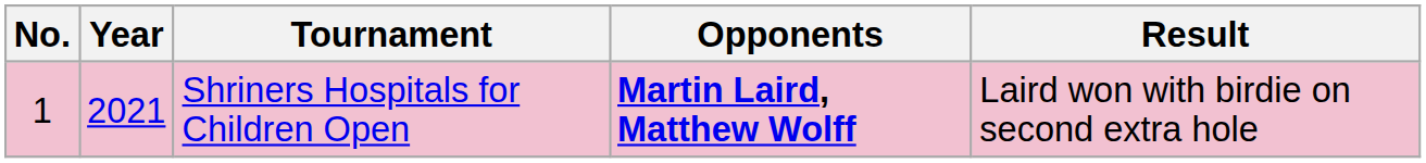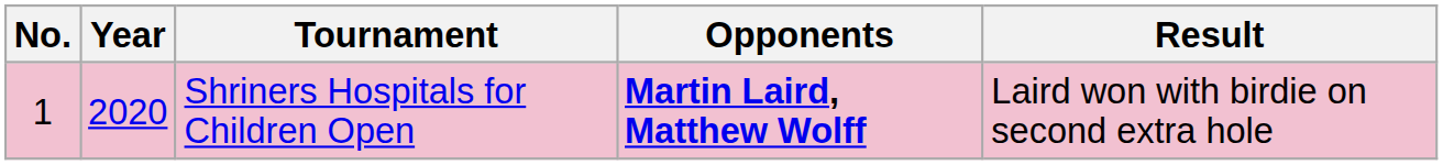Shriners Hospitals for Children Open | Year: 2021 -> 2020
